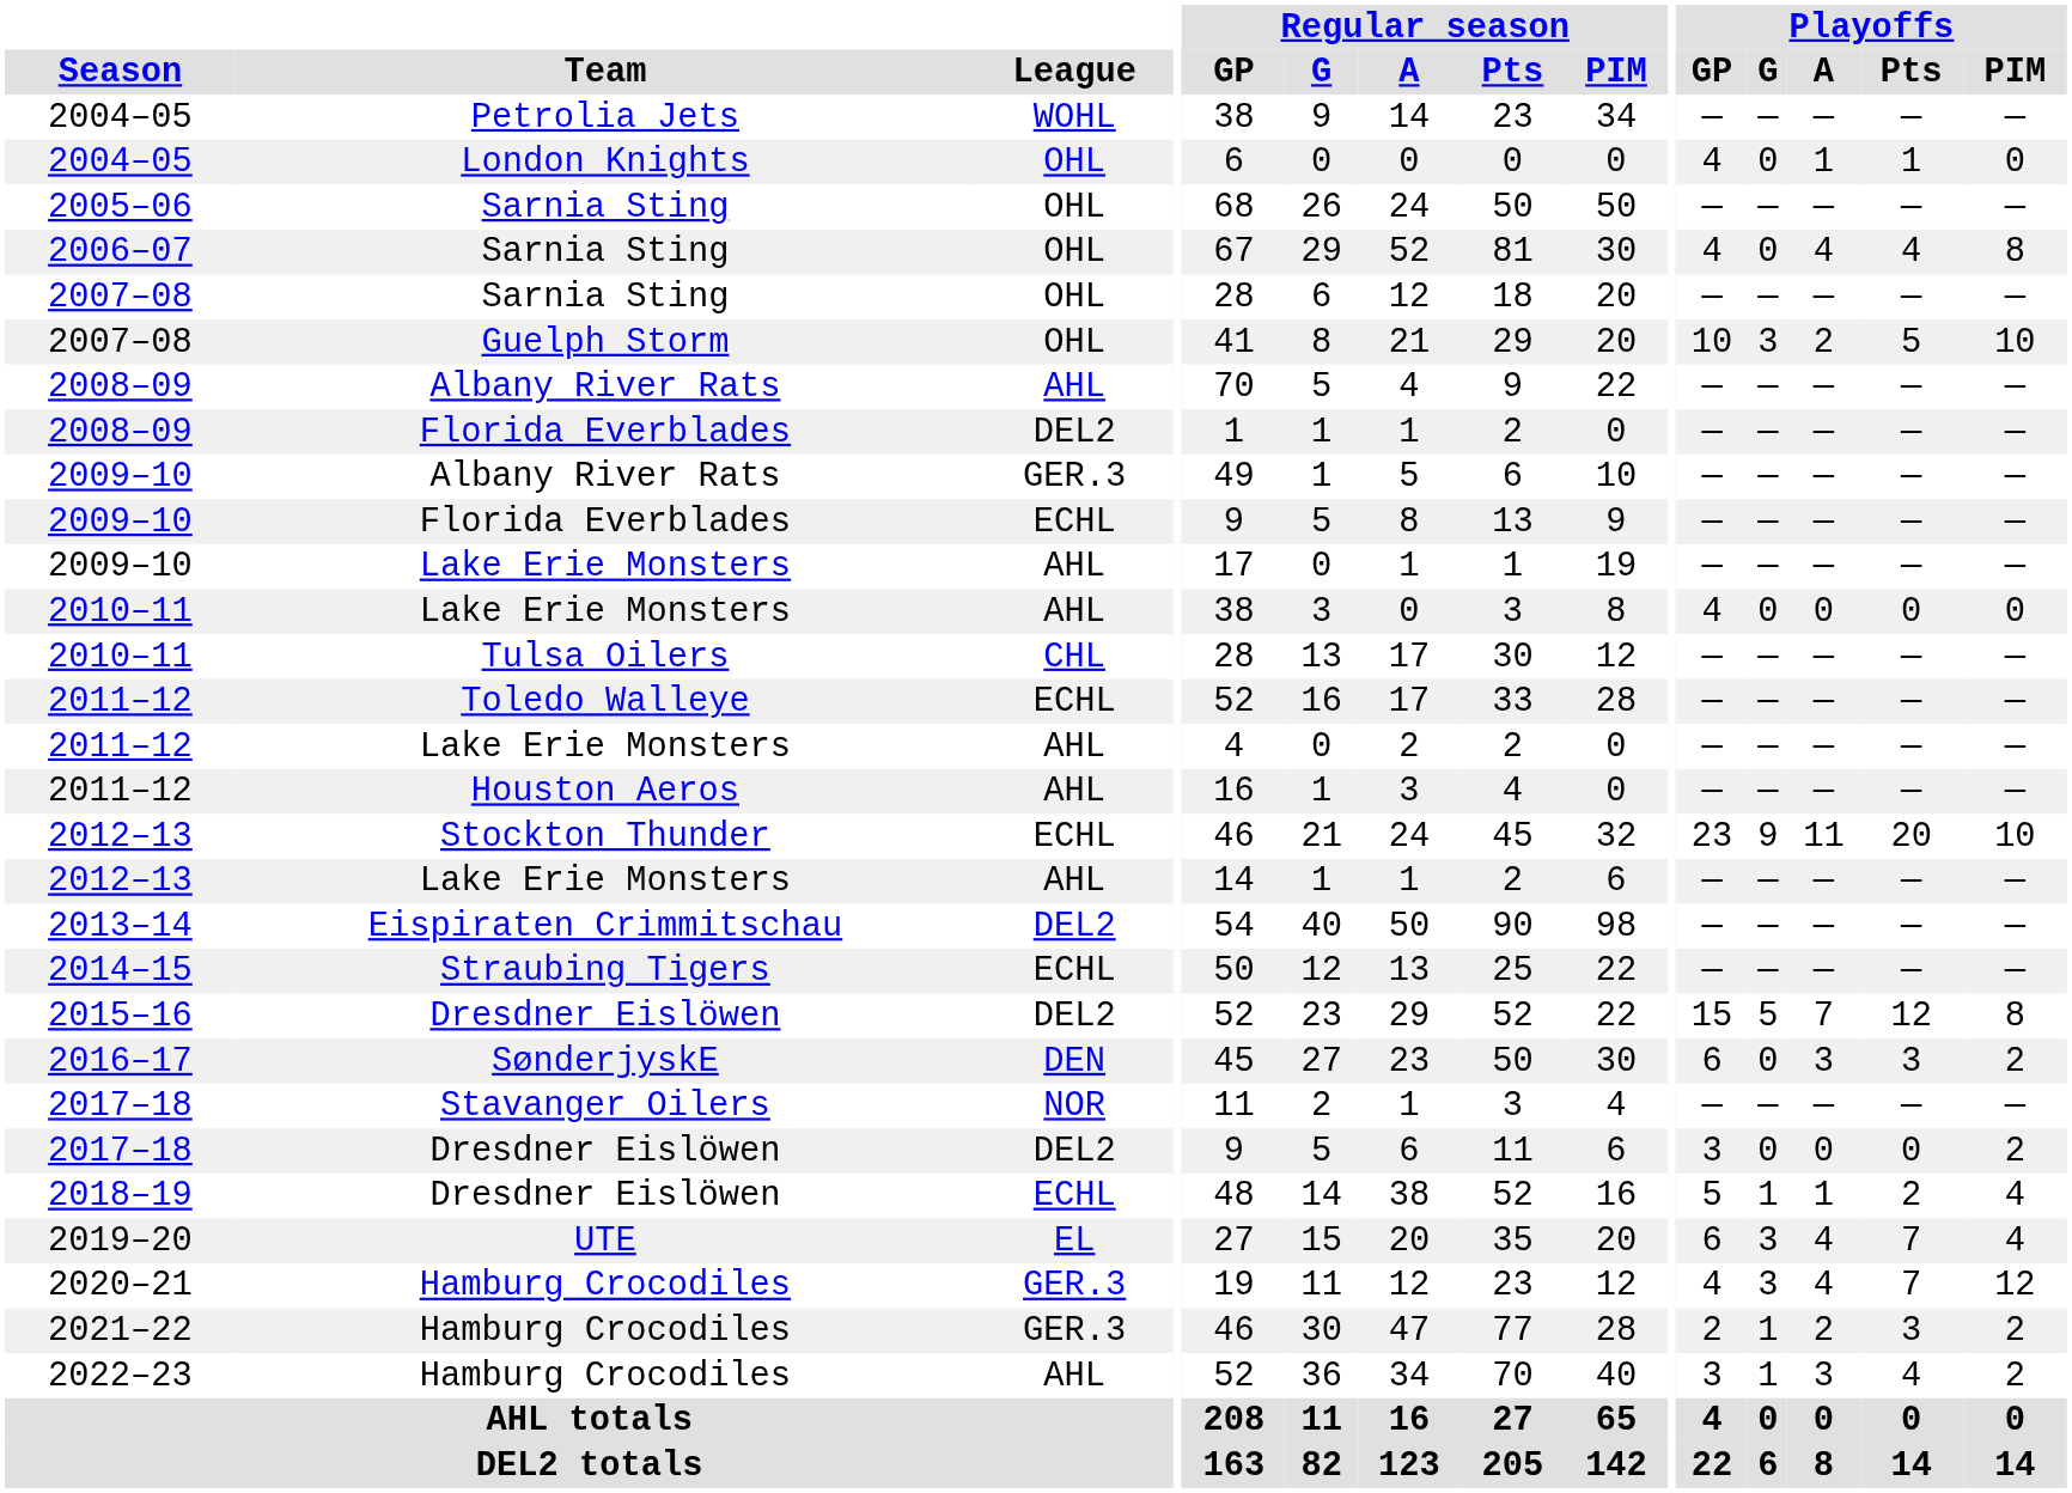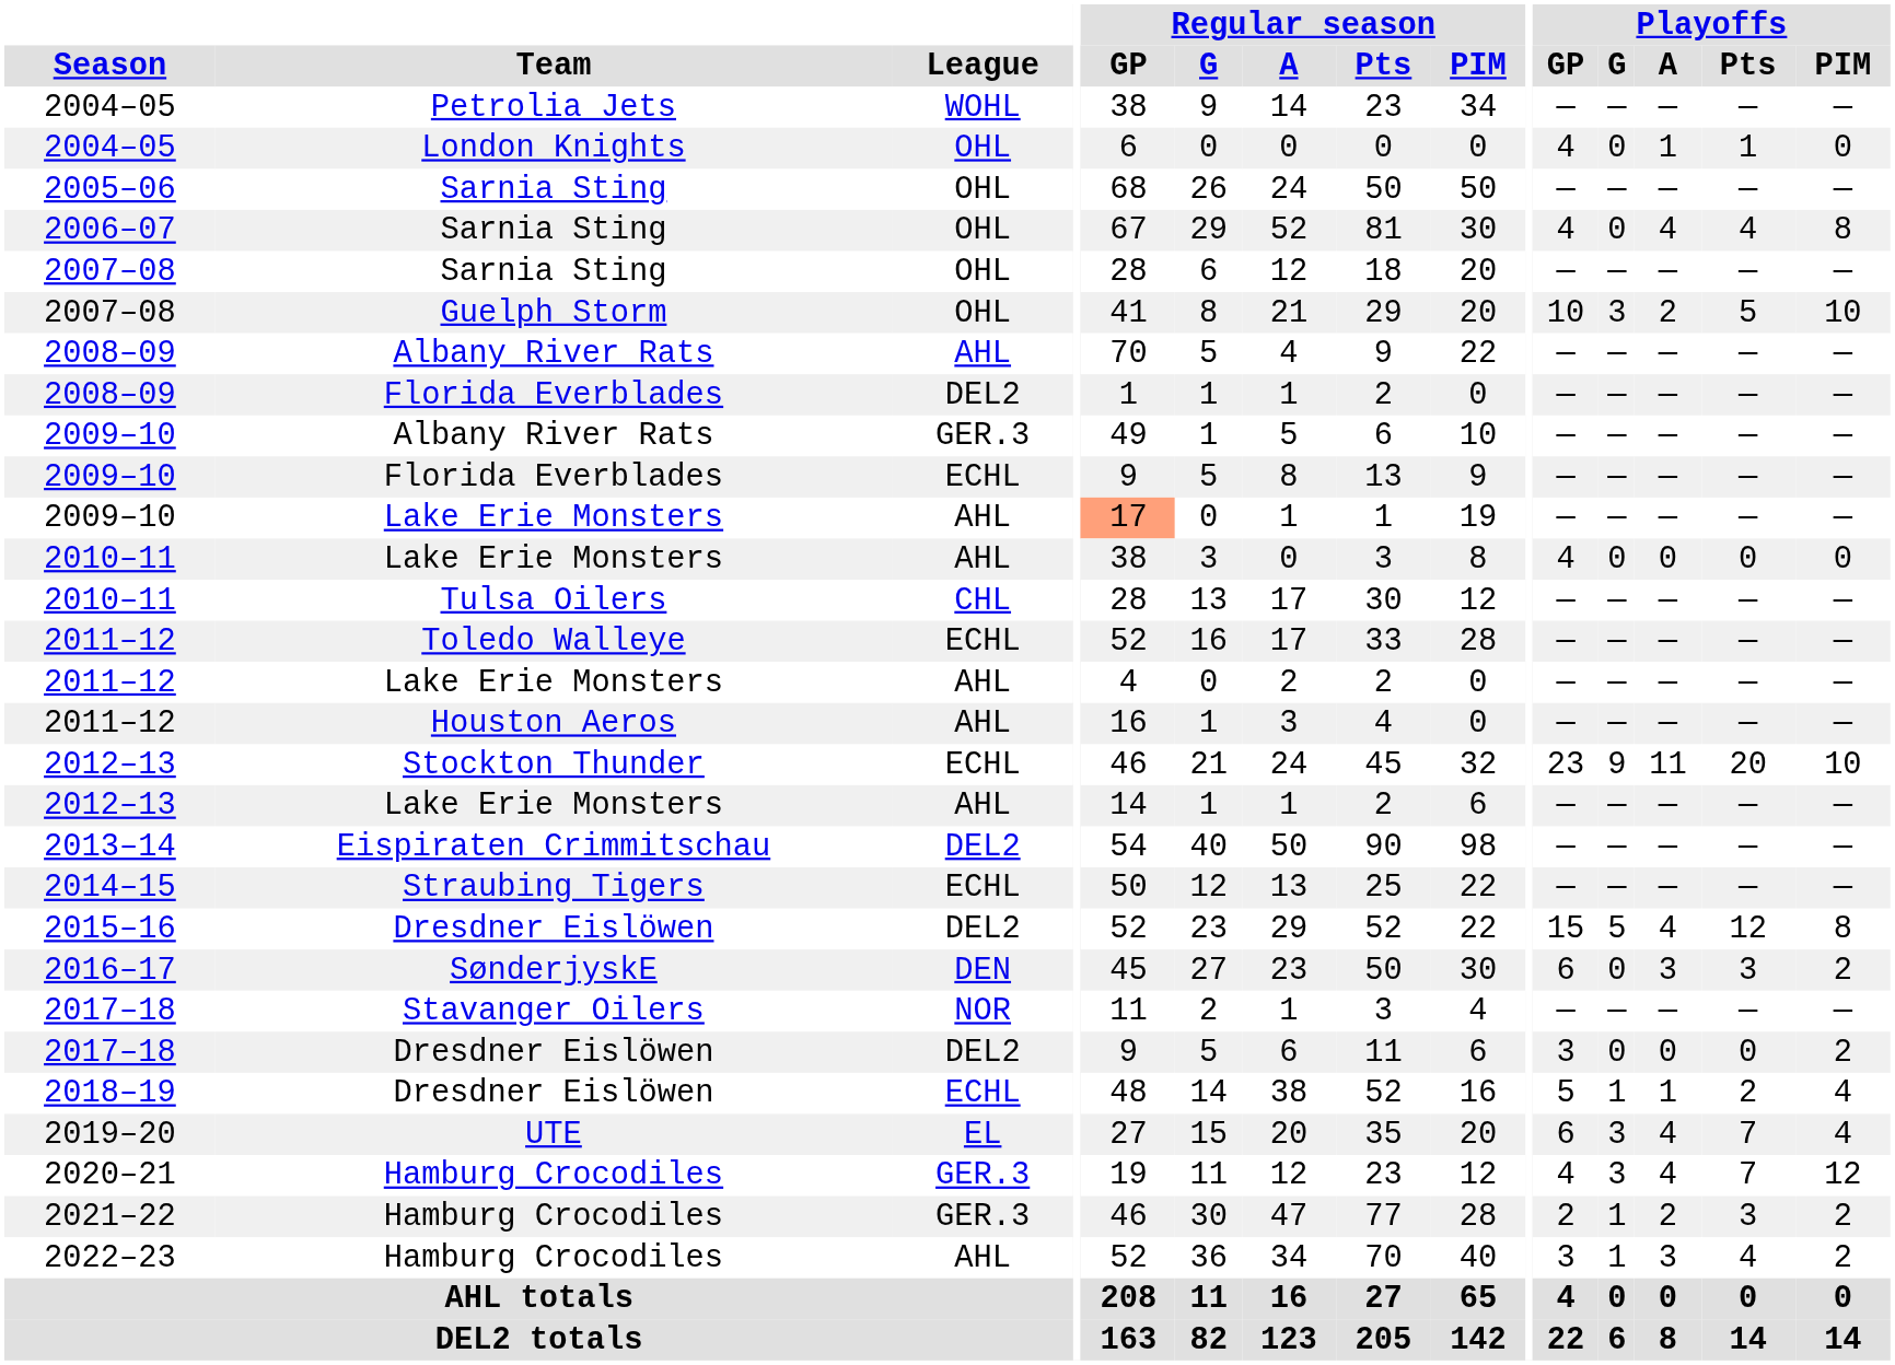2009–10 / Lake Erie Monsters | Regular season / GP: no background -> lightsalmon background
2015–16 | Playoffs / A: 7 -> 4
